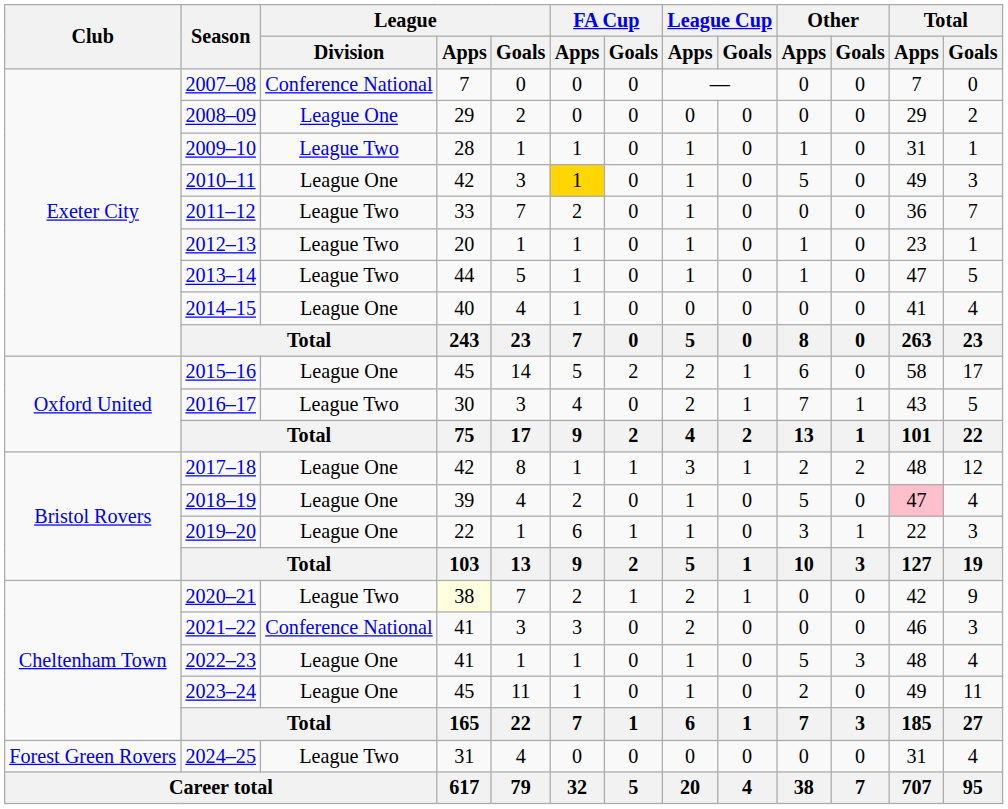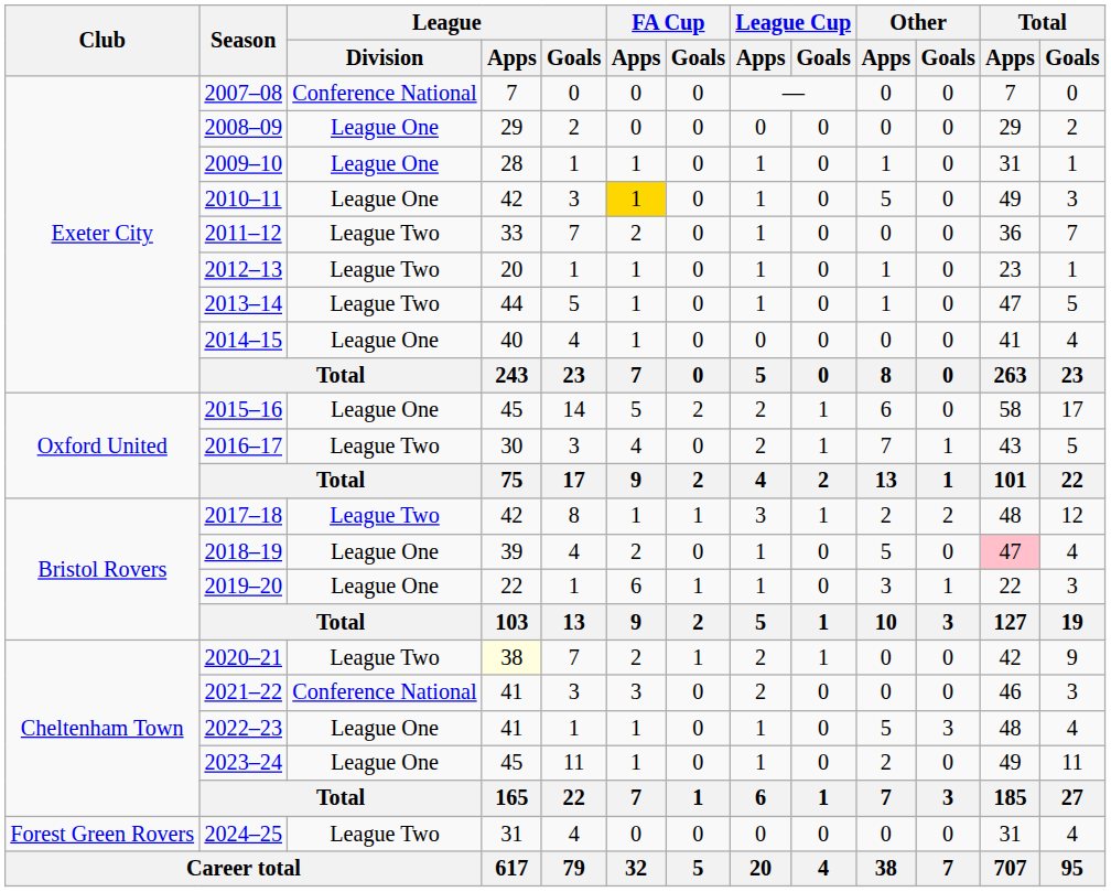2009–10 | League / Division: League Two -> League One
2017–18 | League / Division: League One -> League Two
